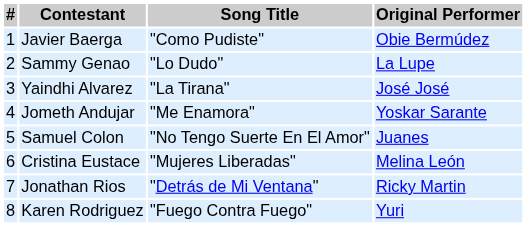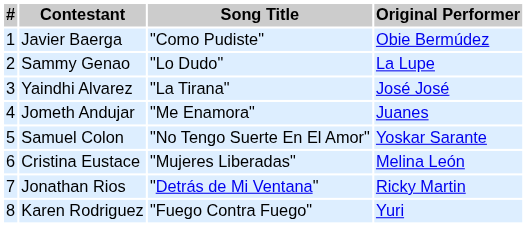Jometh Andujar | Original Performer: Yoskar Sarante -> Juanes
Samuel Colon | Original Performer: Juanes -> Yoskar Sarante
